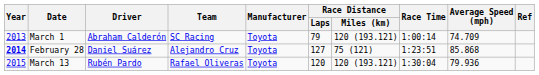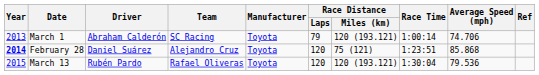March 1 | Average Speed (mph): 74.709 -> 74.706
February 28 | Race Distance / Laps: 127 -> 120
March 13 | Average Speed (mph): 79.936 -> 79.536
